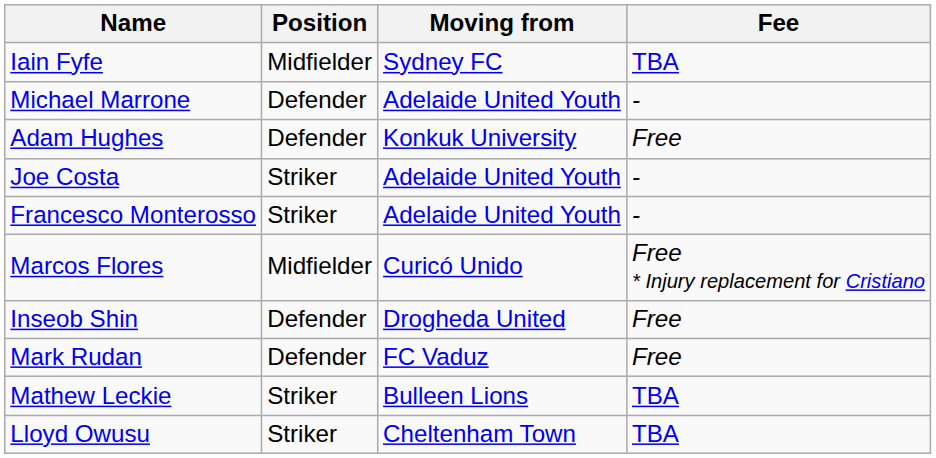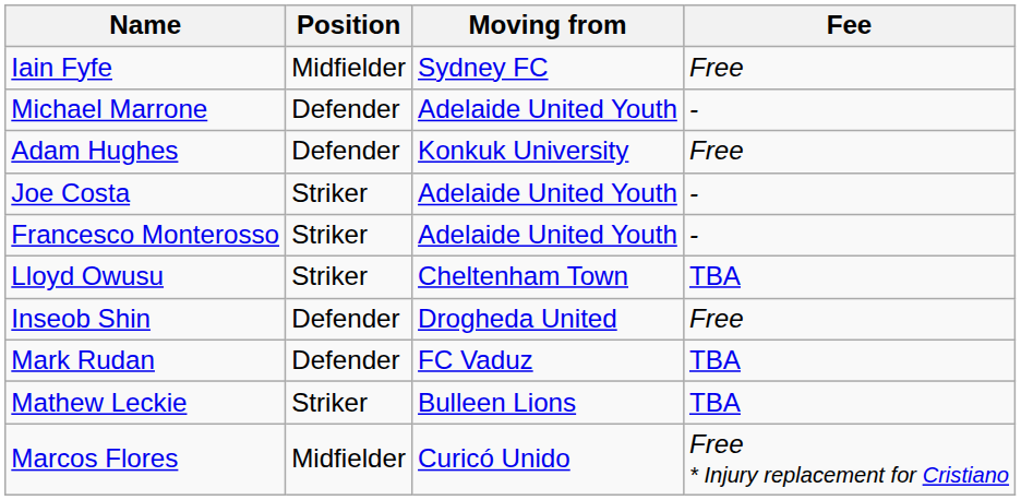Iain Fyfe | Fee: TBA -> Free
rows swapped: Lloyd Owusu <-> Marcos Flores
Mark Rudan | Fee: Free -> TBA
